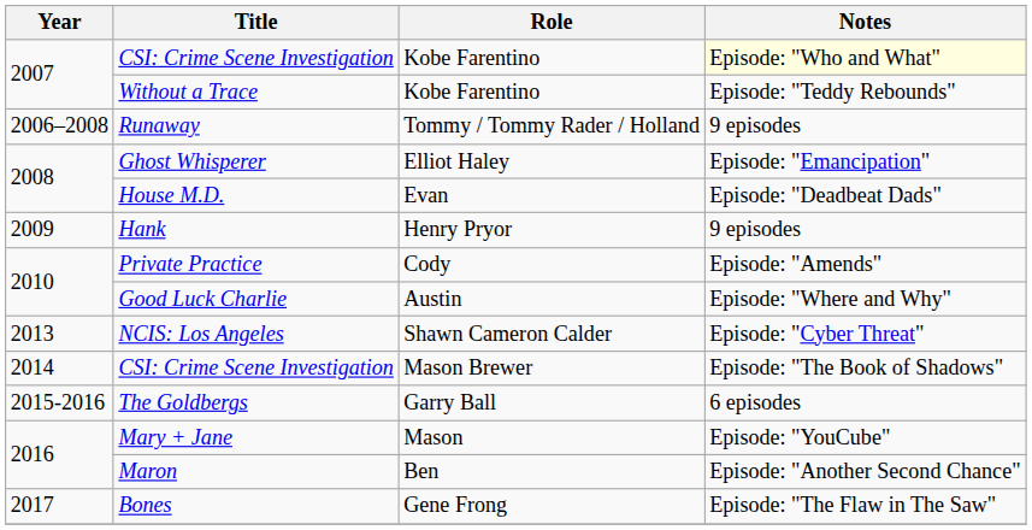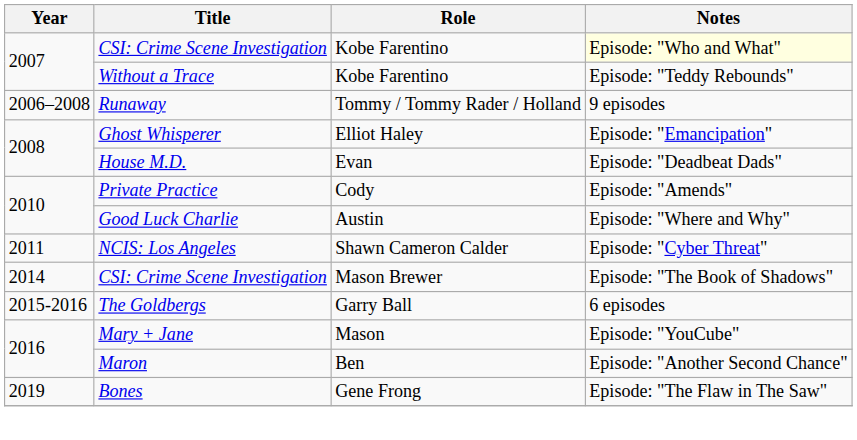- row: 2009 | Hank | Henry Pryor | 9 episodes
NCIS: Los Angeles | Year: 2013 -> 2011
Bones | Year: 2017 -> 2019
